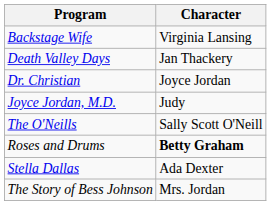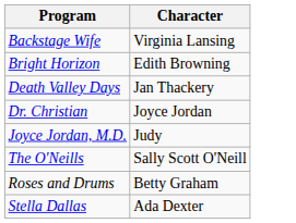+ row: Bright Horizon | Edith Browning
Roses and Drums | Character: bold -> normal
- row: The Story of Bess Johnson | Mrs. Jordan
